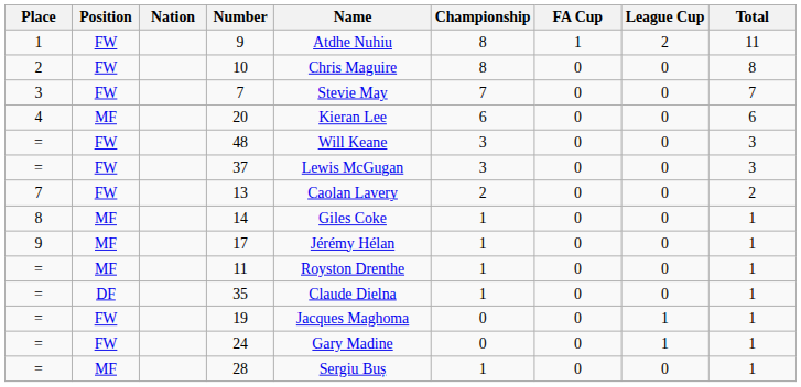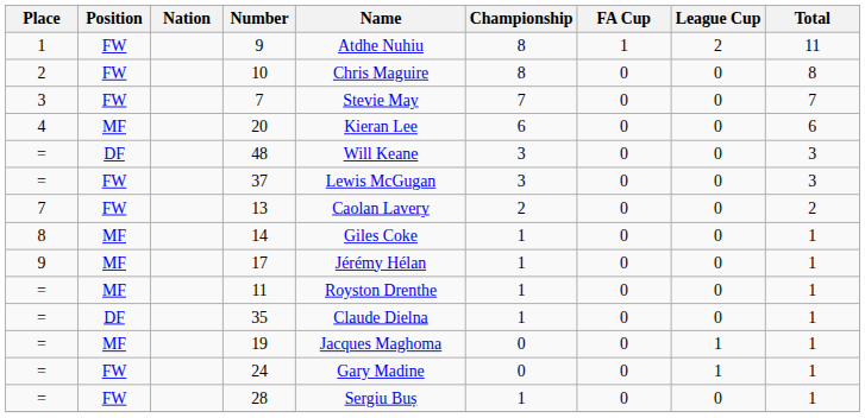48 | Position: FW -> DF
19 | Position: FW -> MF
28 | Position: MF -> FW
